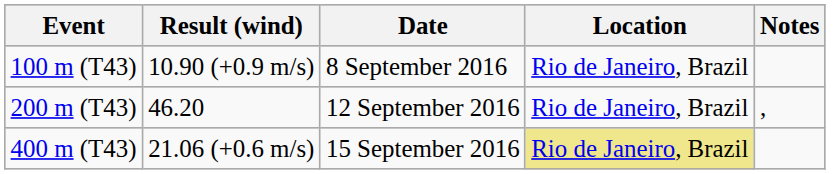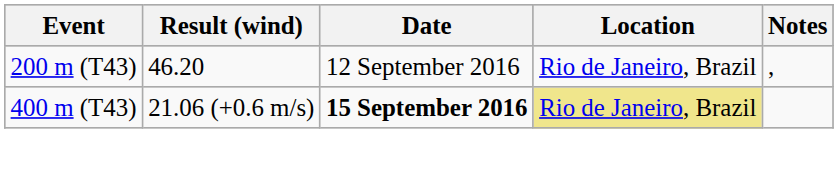- row: 100 m (T43) | 10.90 (+0.9 m/s) | 8 September 2016 | Rio de Janeiro, Brazil
400 m (T43) | Date: normal -> bold
